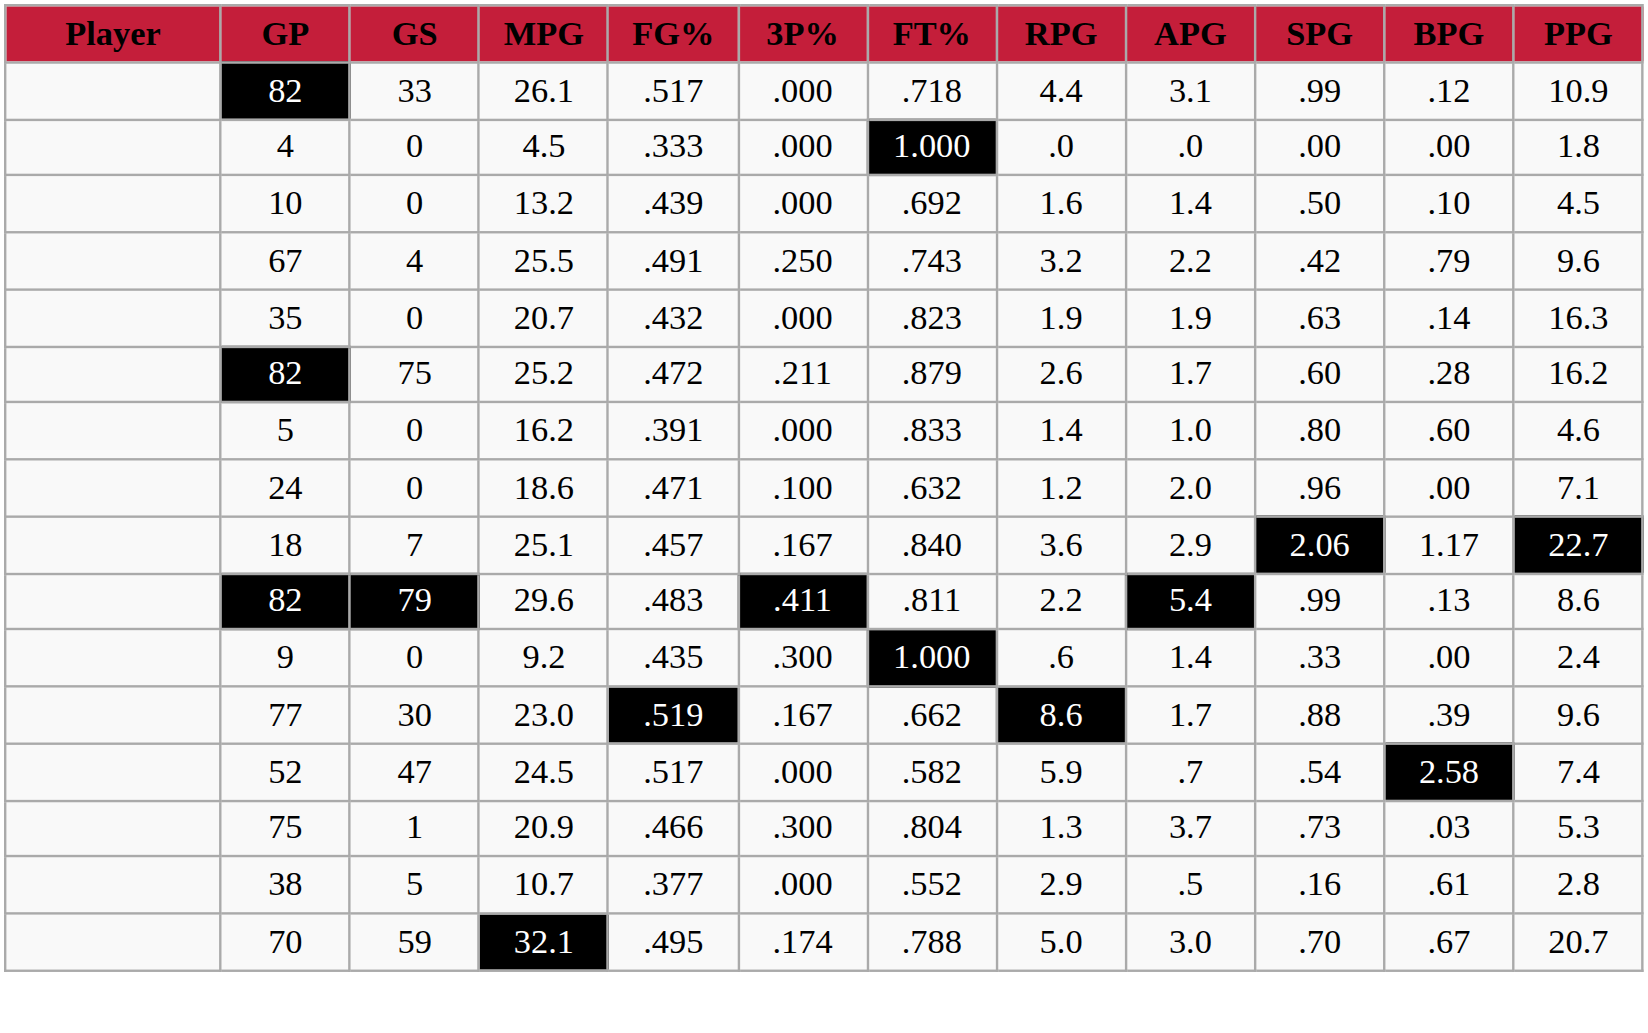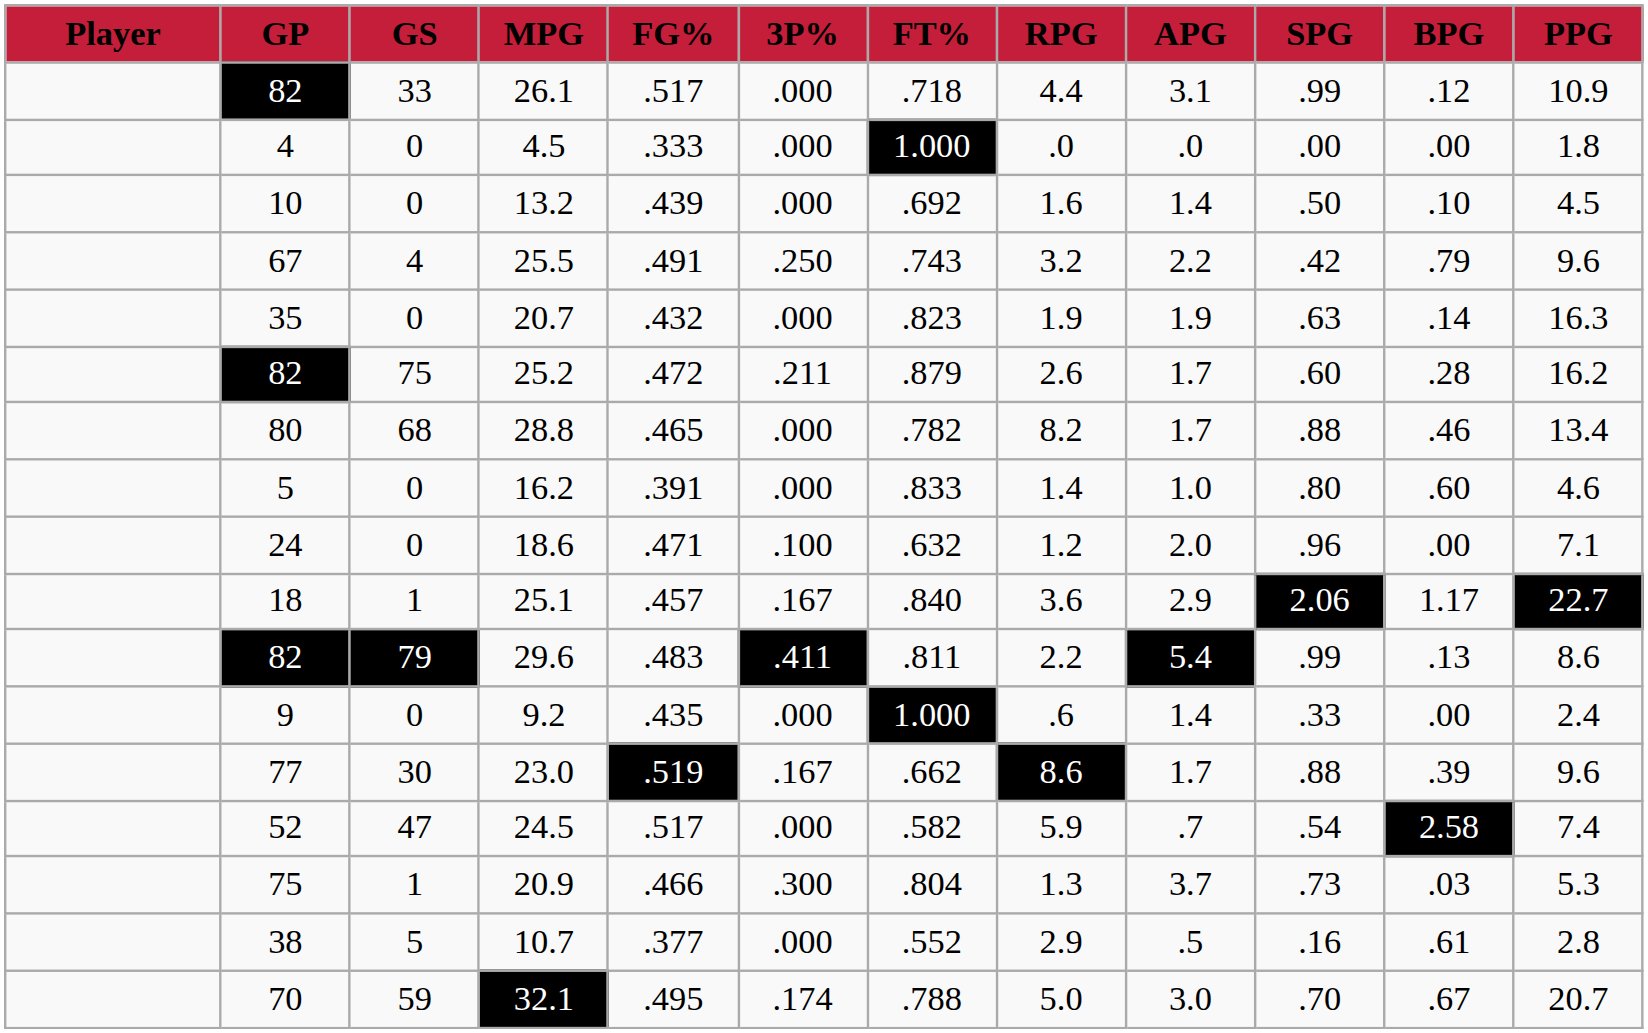+ row: 80 | 68 | 28.8 | .465 | .000 | .782 | 8.2 | 1.7 | .88 | .46 | 13.4
25.1 | GS: 7 -> 1
9.2 | 3P%: .300 -> .000
